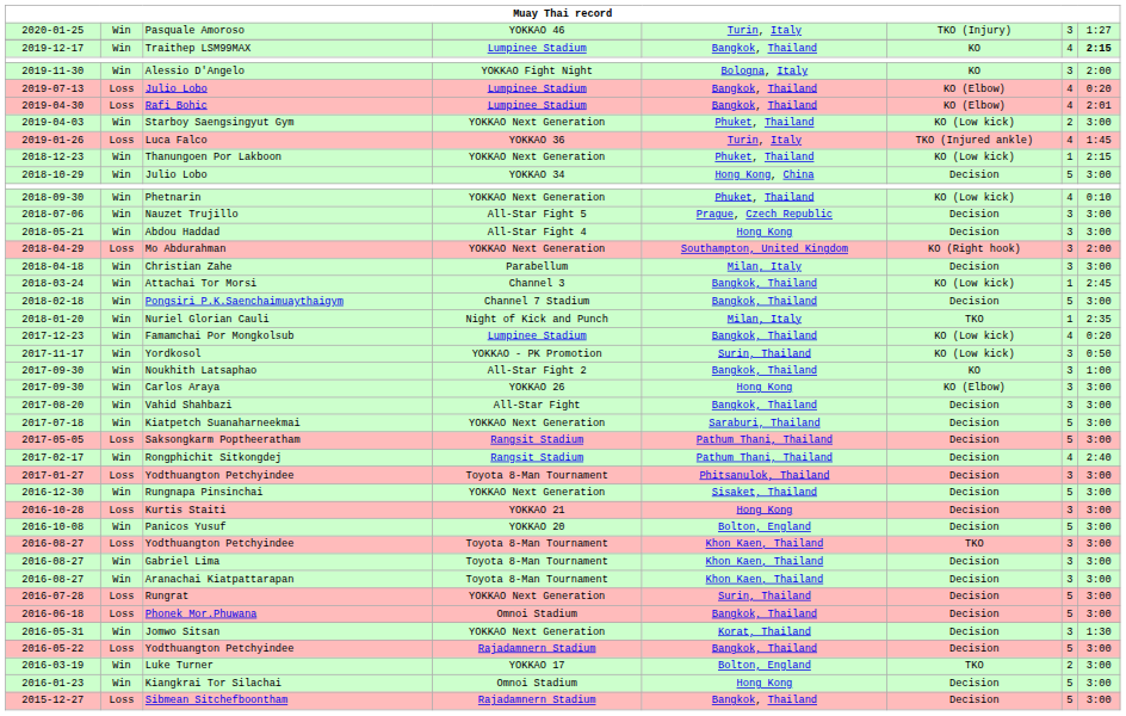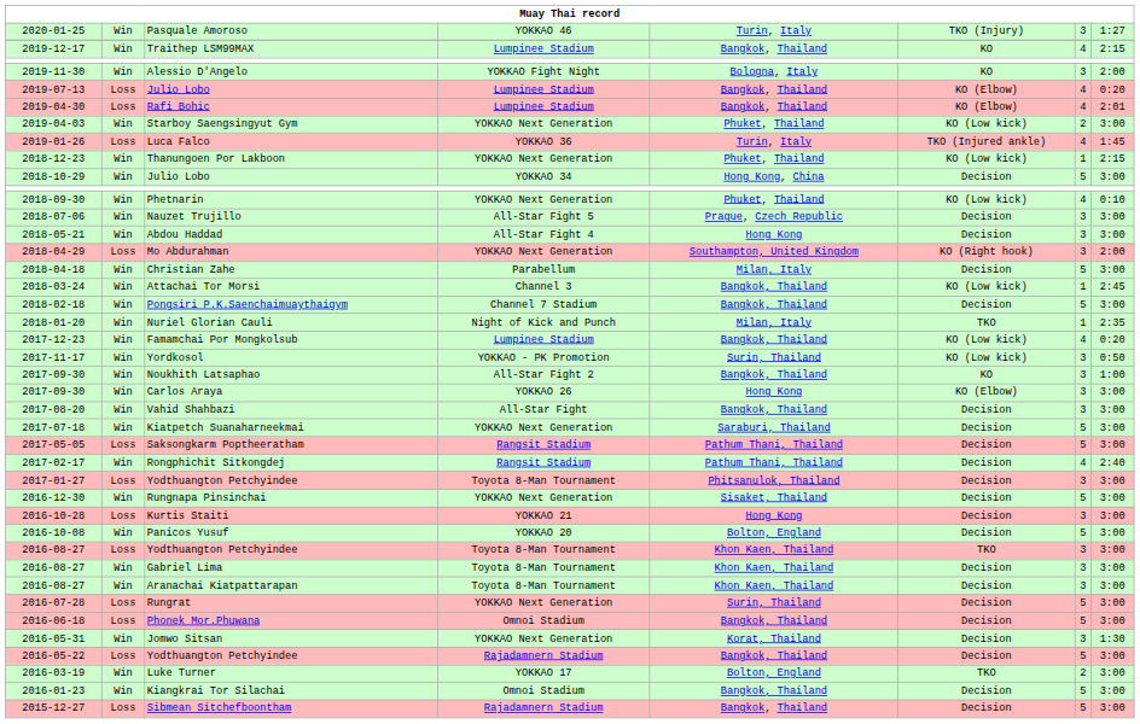Traithep LSM99MAX | column 8: bold -> normal
Christian Zahe | column 7: 3 -> 5
Kiangkrai Tor Silachai | column 5: Hong Kong -> Bangkok, Thailand
